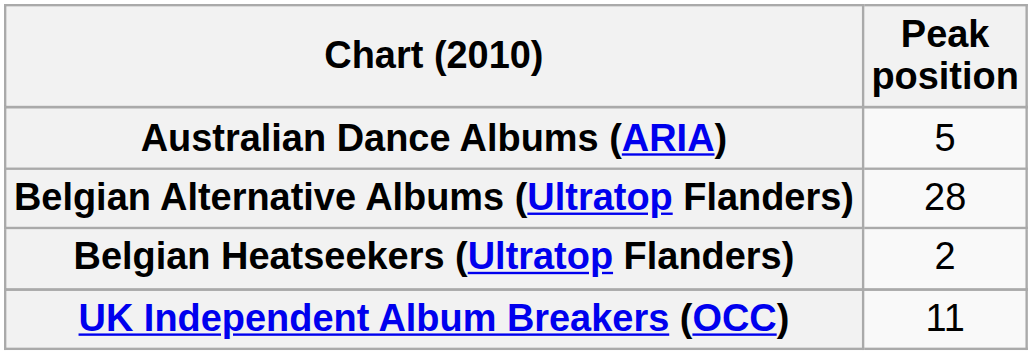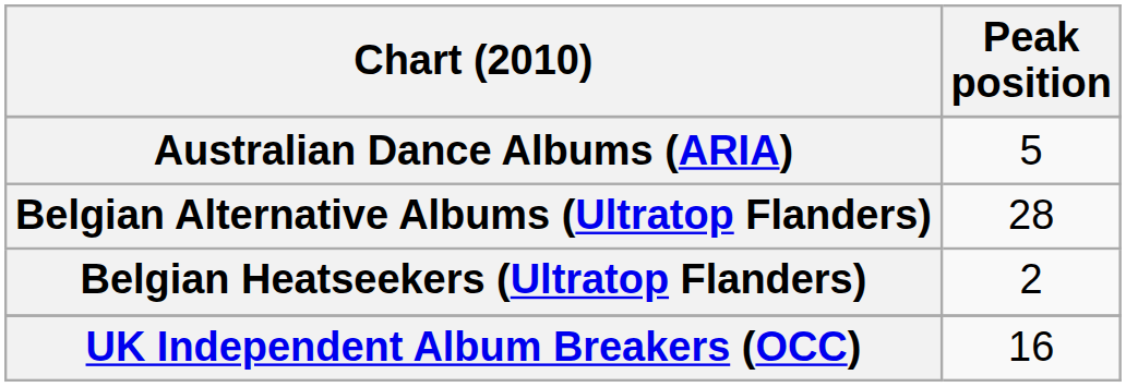UK Independent Album Breakers (OCC) | Peak position: 11 -> 16
